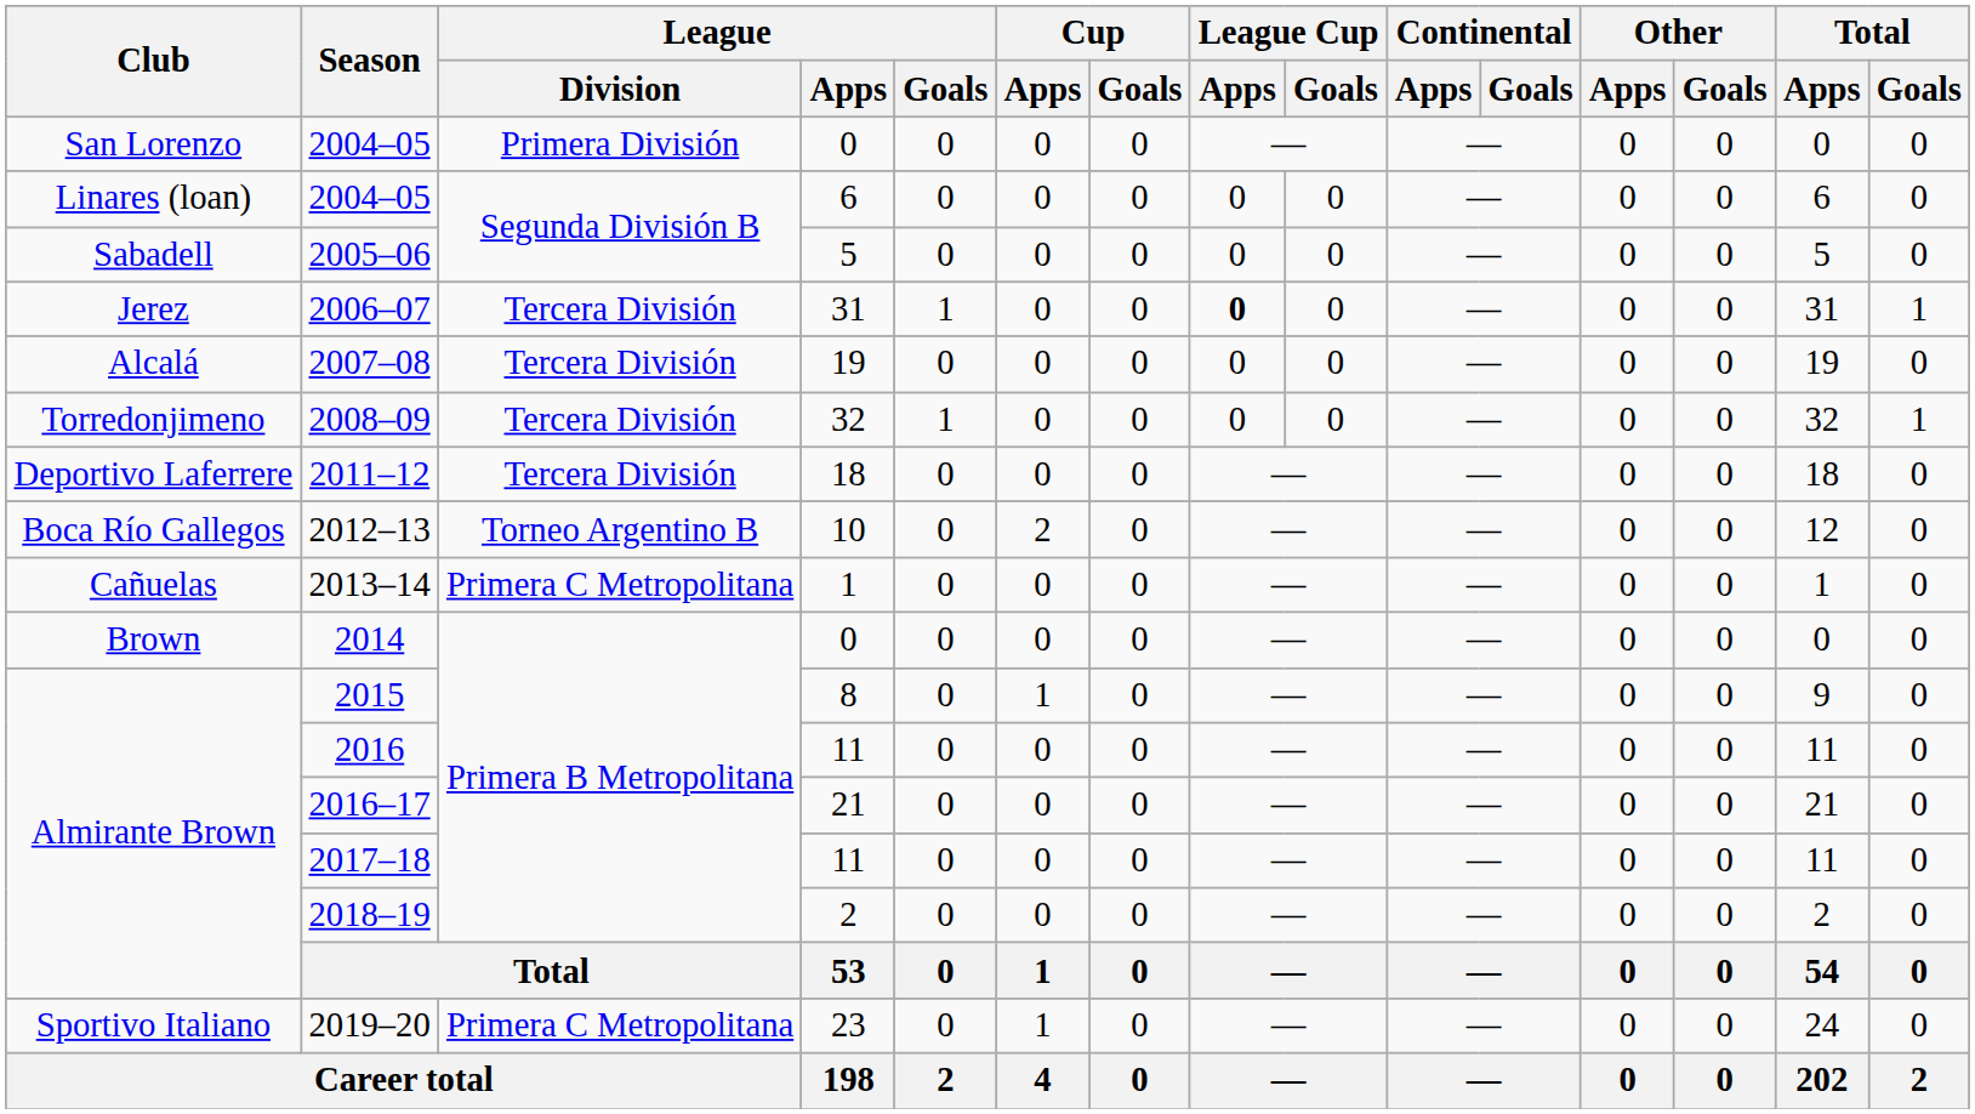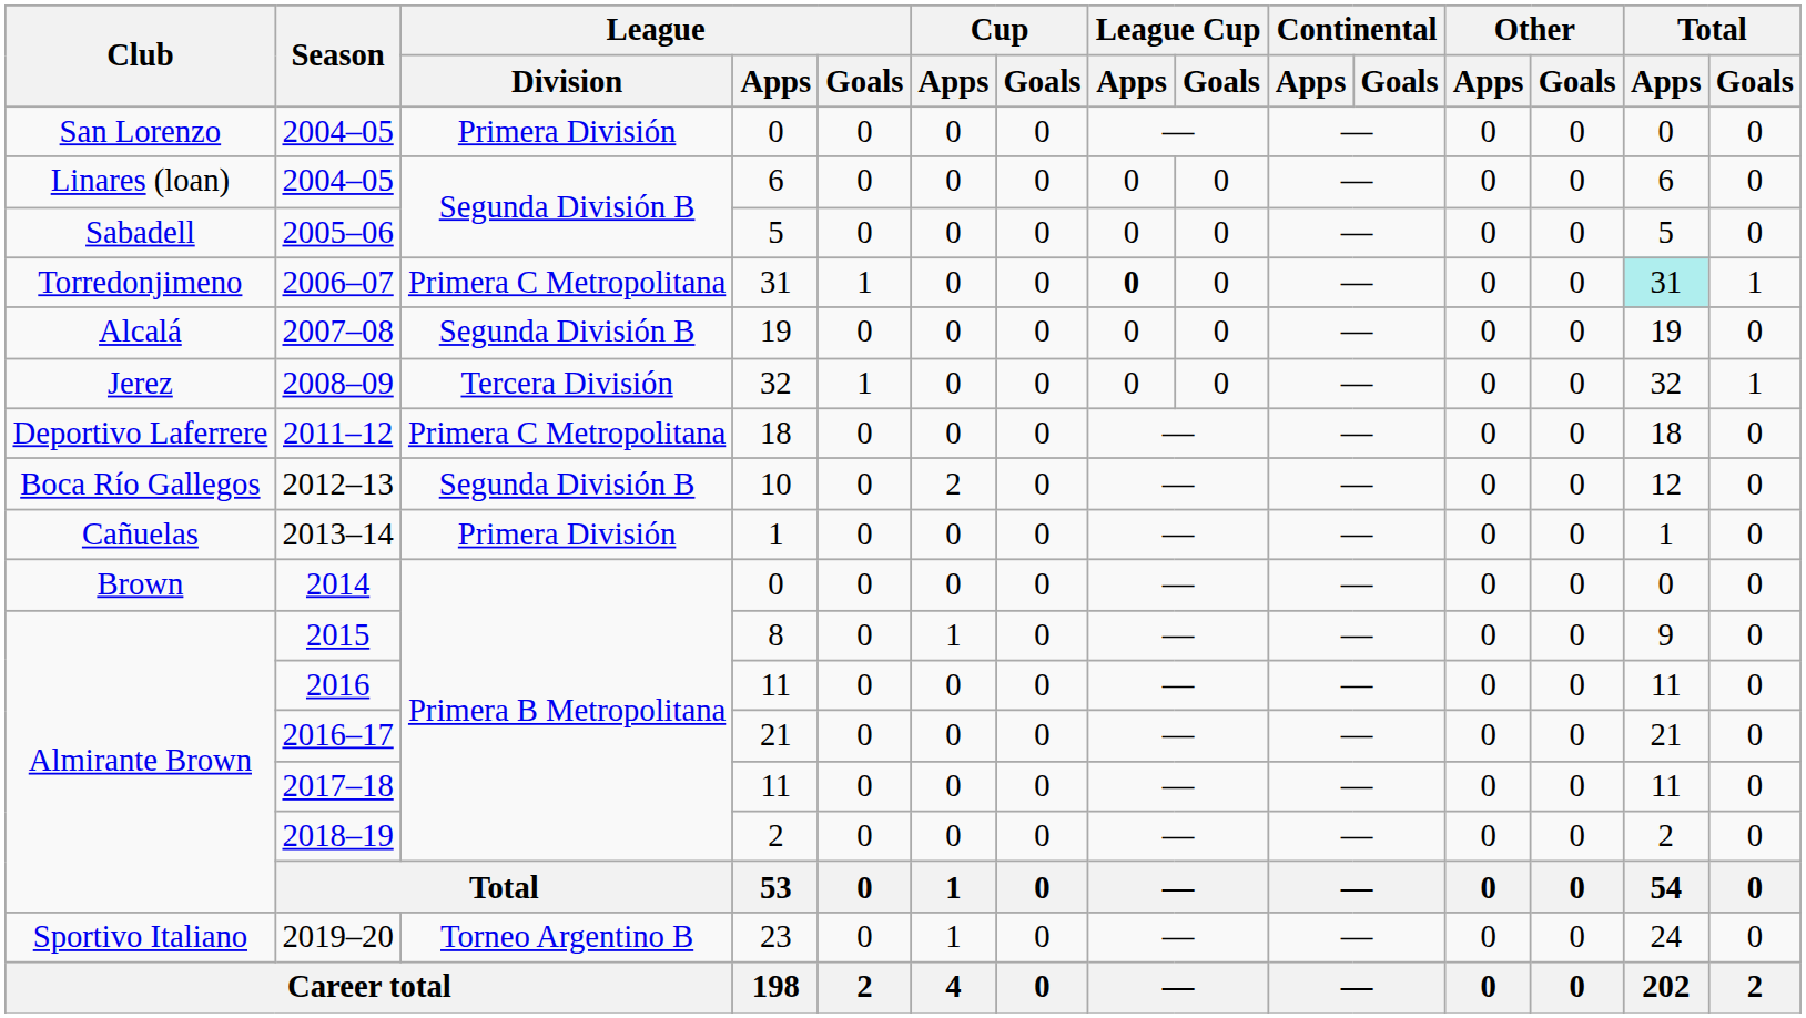2006–07 | Club: Jerez -> Torredonjimeno
2006–07 | League / Division: Tercera División -> Primera C Metropolitana
2006–07 | Total / Apps: no background -> paleturquoise background
2007–08 | League / Division: Tercera División -> Segunda División B
2008–09 | Club: Torredonjimeno -> Jerez
2011–12 | League / Division: Tercera División -> Primera C Metropolitana
2012–13 | League / Division: Torneo Argentino B -> Segunda División B
2013–14 | League / Division: Primera C Metropolitana -> Primera División
2019–20 | League / Division: Primera C Metropolitana -> Torneo Argentino B
